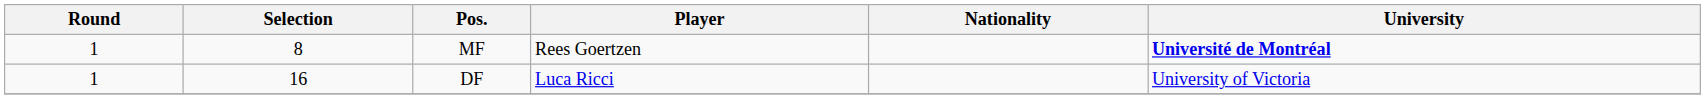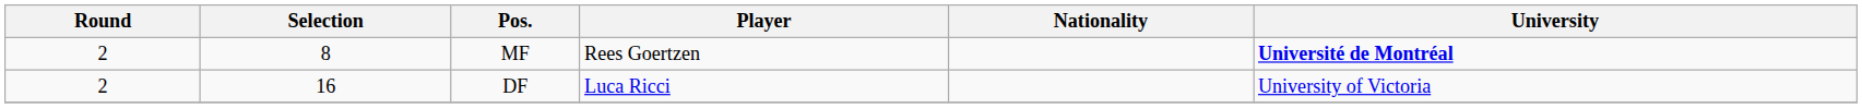MF | Round: 1 -> 2
DF | Round: 1 -> 2
